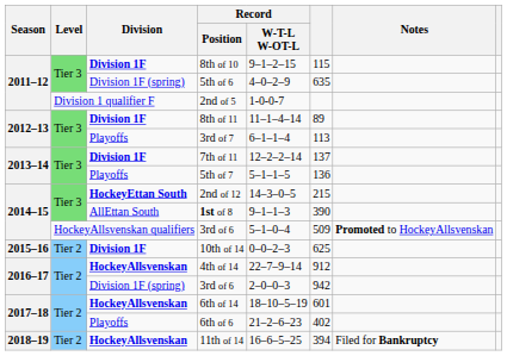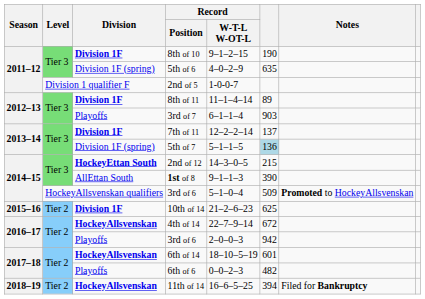8th of 10 | column 6: 115 -> 190
3rd of 7 | column 6: 113 -> 903
5th of 7 | Division: Playoffs -> Division 1F (spring)
5th of 7 | column 6: no background -> lightblue background
10th of 14 | Record / W-T-L W-OT-L: 0–0–2–3 -> 21–2–6–23
4th of 14 | column 6: 912 -> 672
2016–17 / 3rd of 6 | Division: Division 1F (spring) -> Playoffs
6th of 6 | Record / W-T-L W-OT-L: 21–2–6–23 -> 0–0–2–3
6th of 6 | column 6: 402 -> 482
